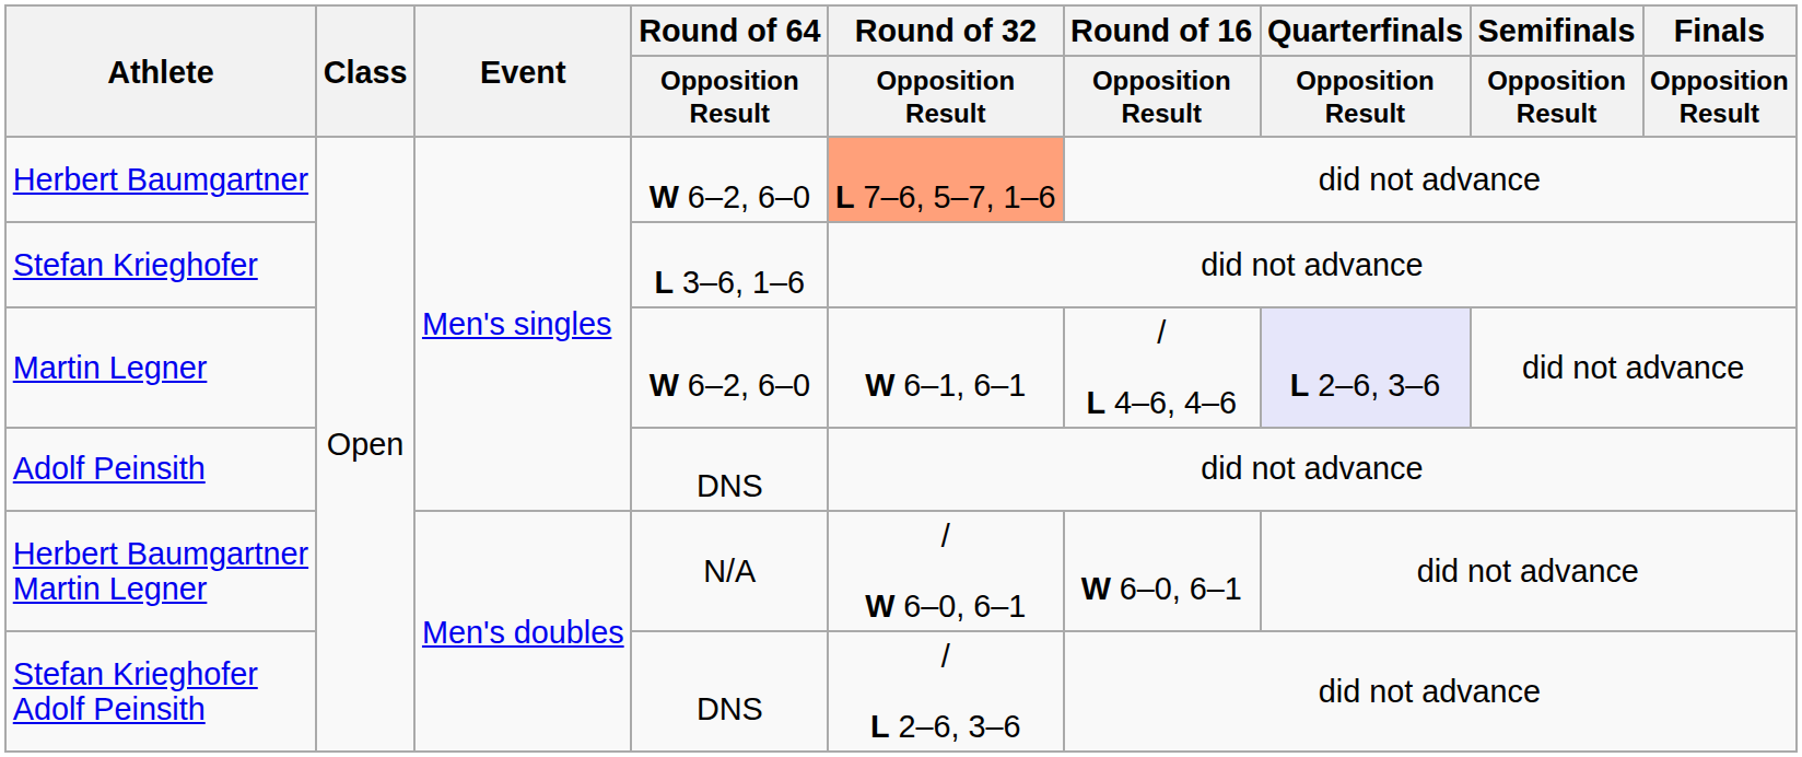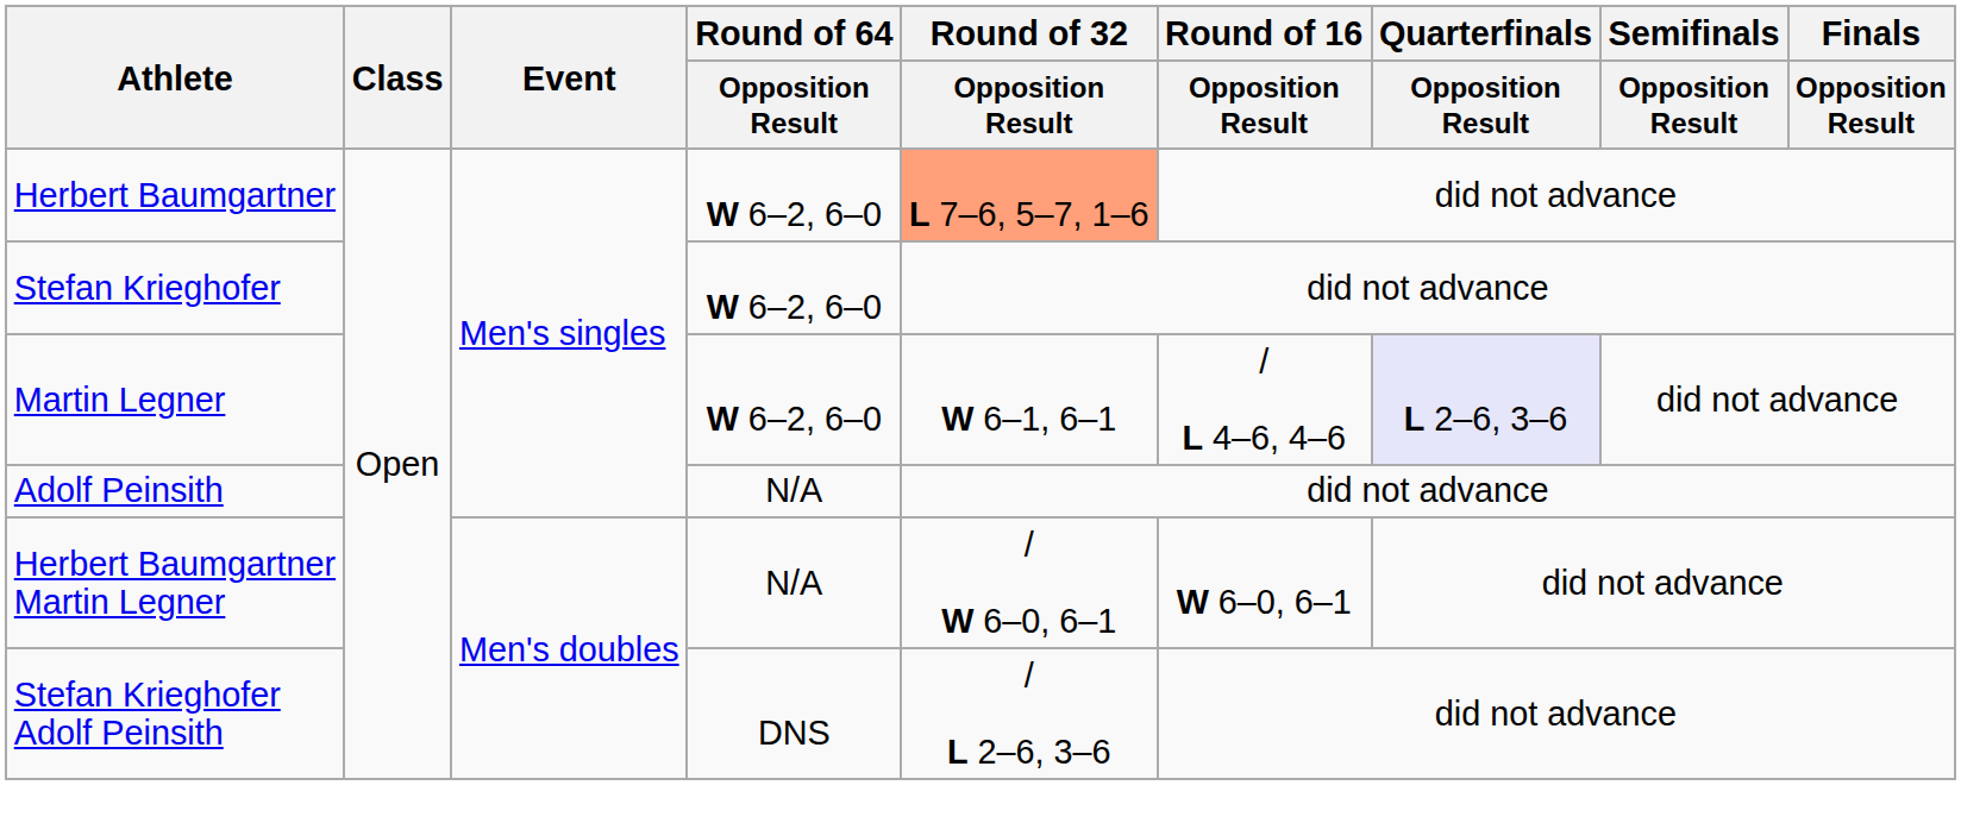Stefan Krieghofer | Round of 64 / Opposition Result: L 3–6, 1–6 -> W 6–2, 6–0
Adolf Peinsith | Round of 64 / Opposition Result: DNS -> N/A
